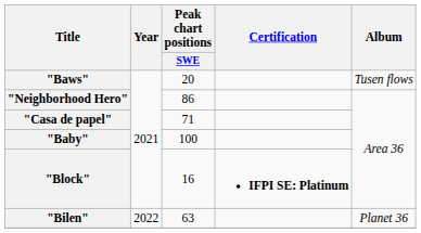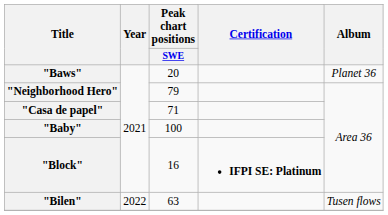"Baws" | Album: Tusen flows -> Planet 36
"Neighborhood Hero" | Peak chart positions / SWE: 86 -> 79
"Bilen" | Album: Planet 36 -> Tusen flows
